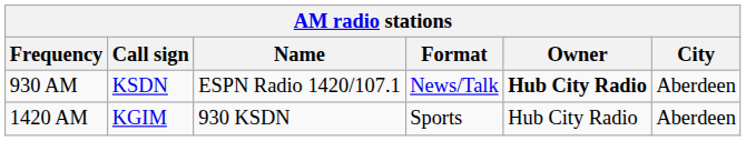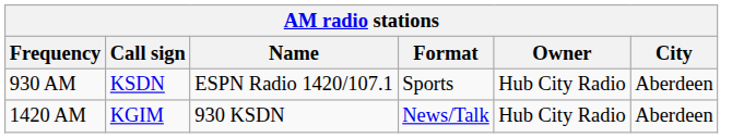930 AM | Format: News/Talk -> Sports
930 AM | Owner: bold -> normal
1420 AM | Format: Sports -> News/Talk
